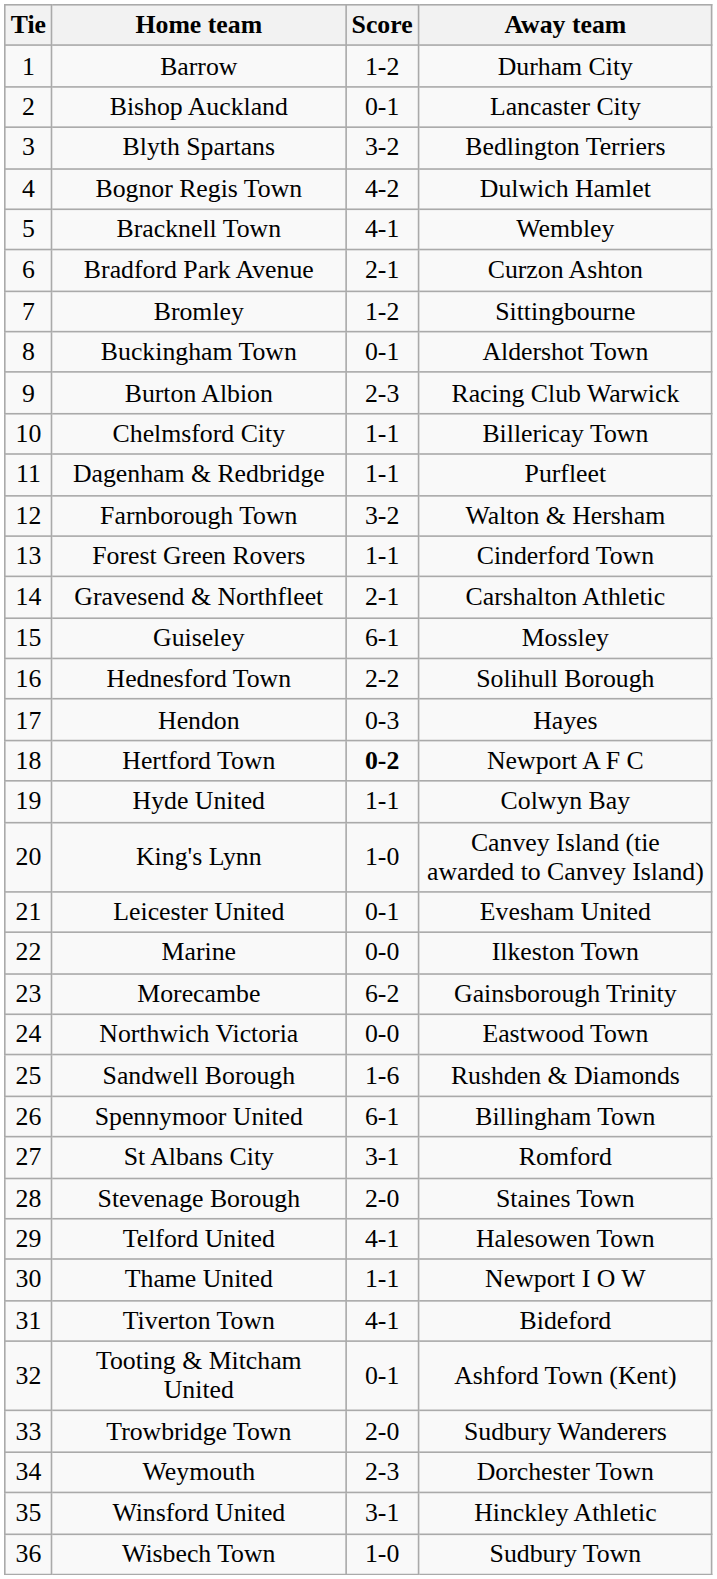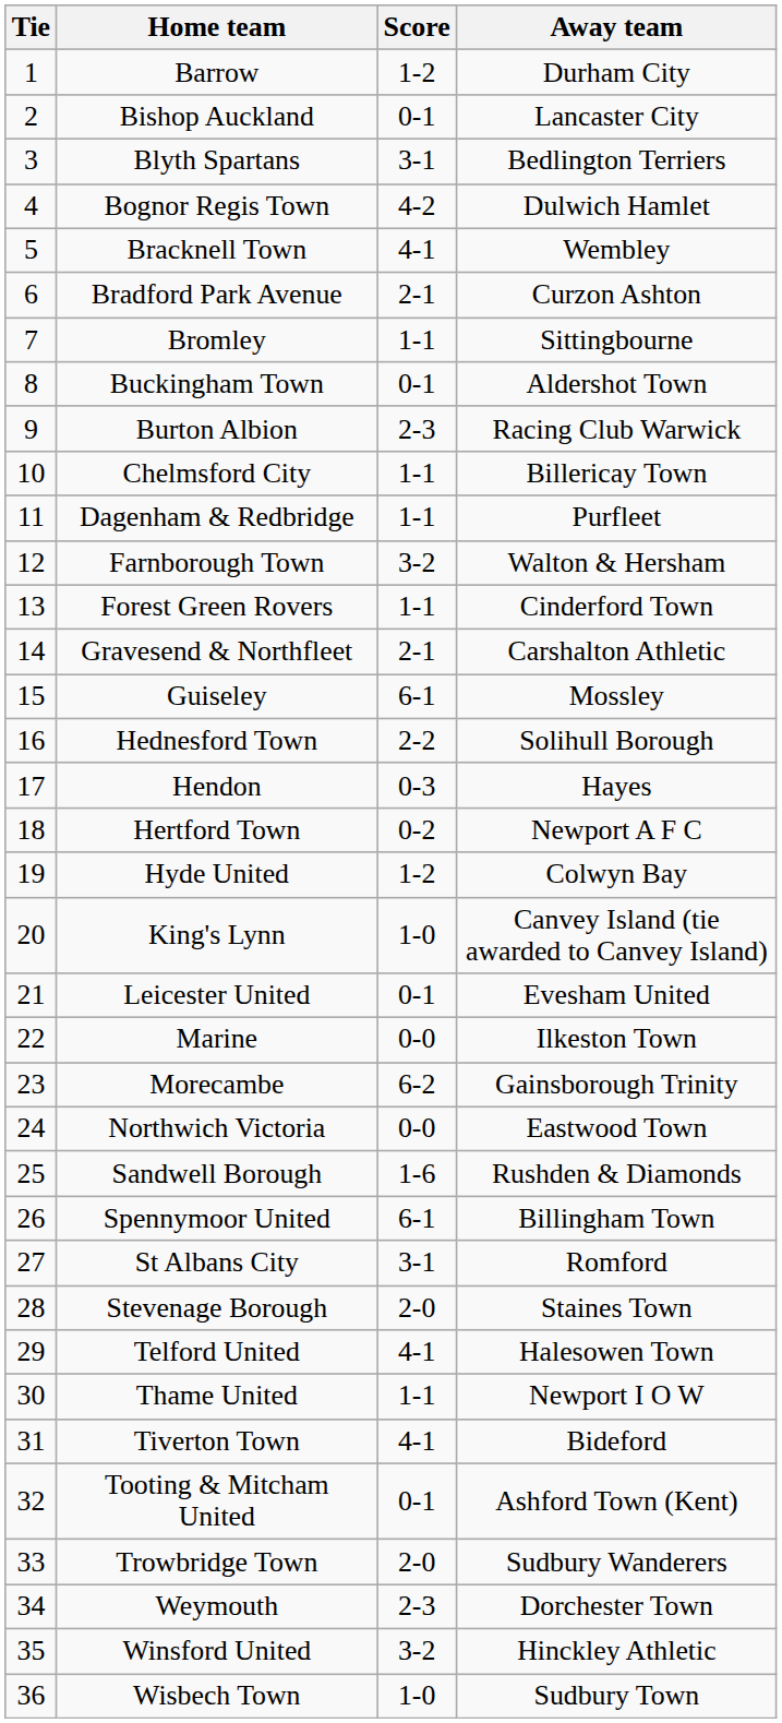Blyth Spartans | Score: 3-2 -> 3-1
Bromley | Score: 1-2 -> 1-1
Hertford Town | Score: bold -> normal
Hyde United | Score: 1-1 -> 1-2
Winsford United | Score: 3-1 -> 3-2
